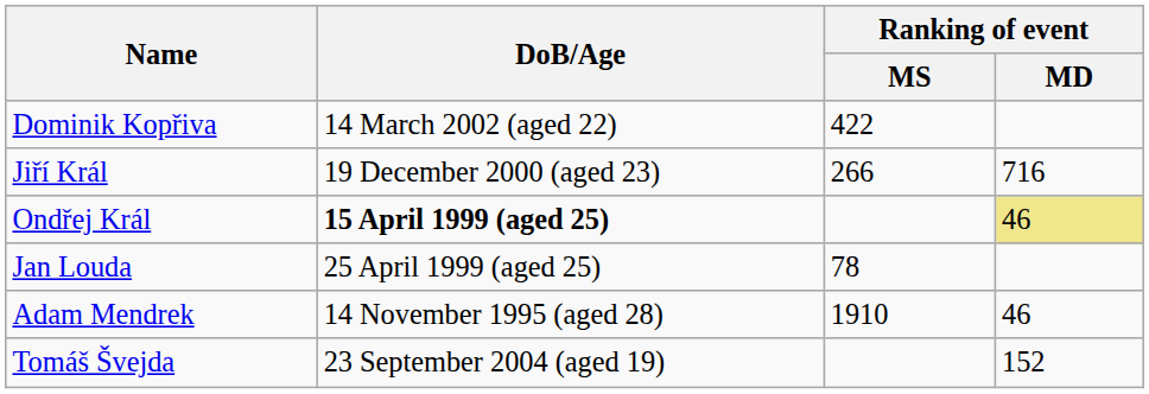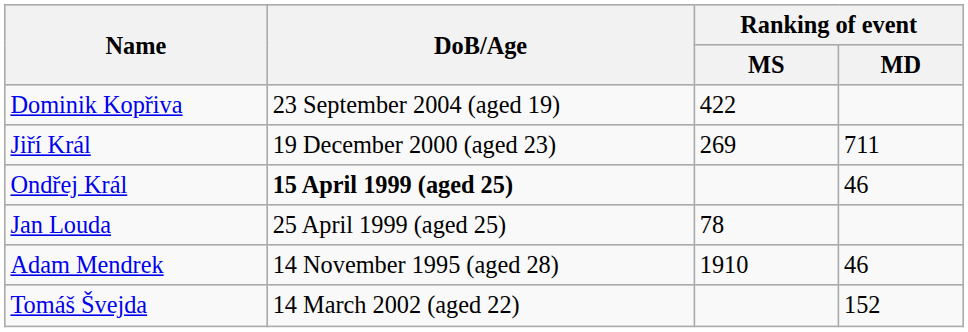Dominik Kopřiva | DoB/Age: 14 March 2002 (aged 22) -> 23 September 2004 (aged 19)
Jiří Král | Ranking of event / MS: 266 -> 269
Jiří Král | Ranking of event / MD: 716 -> 711
Ondřej Král | Ranking of event / MD: khaki background -> no background
Tomáš Švejda | DoB/Age: 23 September 2004 (aged 19) -> 14 March 2002 (aged 22)
